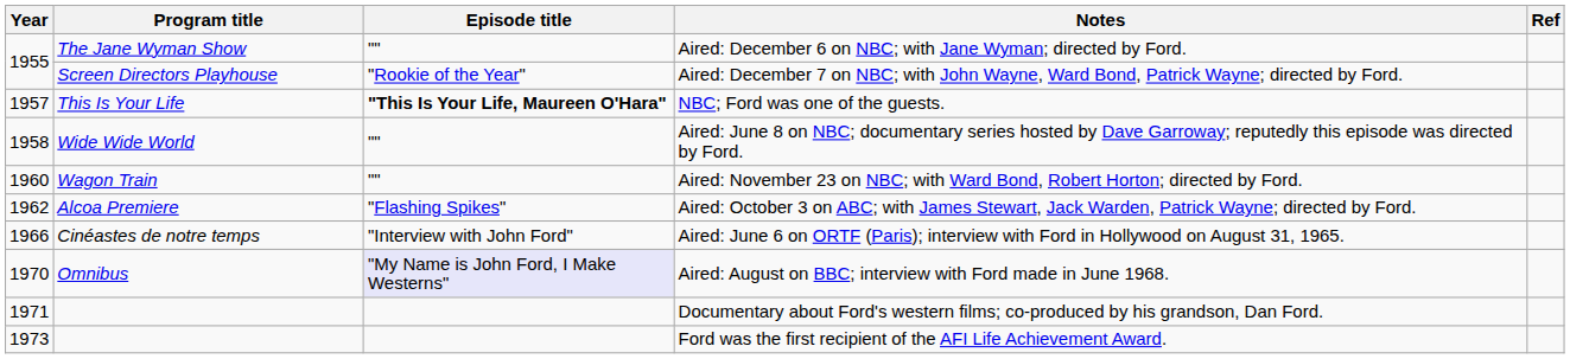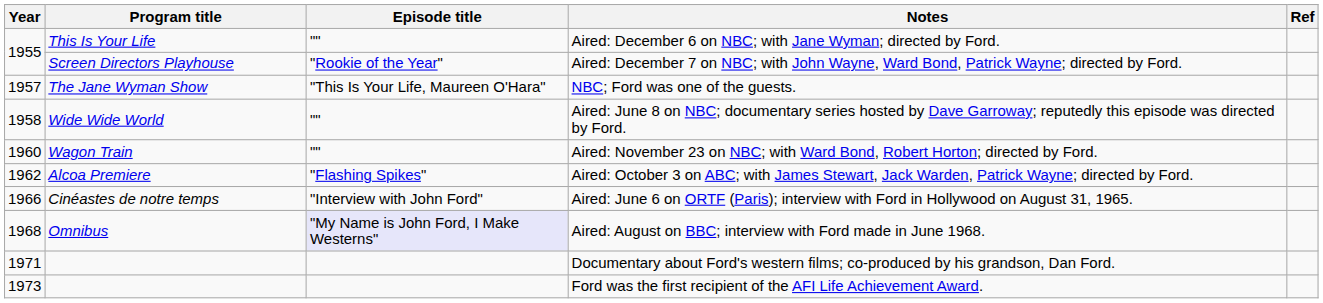Aired: December 6 on NBC; with Jane Wyman; directed by Ford. | Program title: The Jane Wyman Show -> This Is Your Life
NBC; Ford was one of the guests. | Program title: This Is Your Life -> The Jane Wyman Show
NBC; Ford was one of the guests. | Episode title: bold -> normal
Aired: August on BBC; interview with Ford made in June 1968. | Year: 1970 -> 1968
